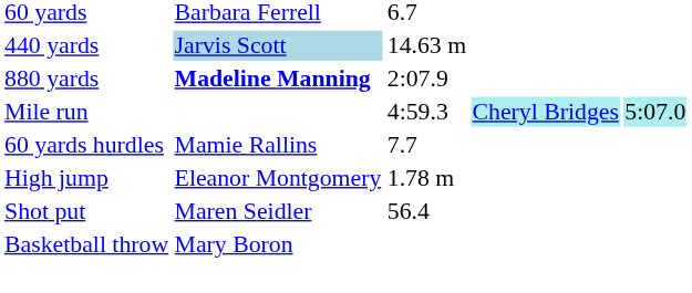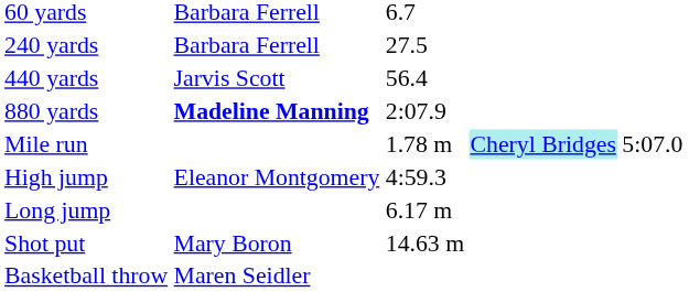+ row: 240 yards | Barbara Ferrell | 27.5
440 yards | column 2: lightblue background -> no background
440 yards | column 3: 14.63 m -> 56.4
Mile run | column 3: 4:59.3 -> 1.78 m
Mile run | column 5: paleturquoise background -> no background
- row: 60 yards hurdles | Mamie Rallins | 7.7
High jump | column 3: 1.78 m -> 4:59.3
+ row: Long jump | 6.17 m
Shot put | column 2: Maren Seidler -> Mary Boron
Shot put | column 3: 56.4 -> 14.63 m
Basketball throw | column 2: Mary Boron -> Maren Seidler
